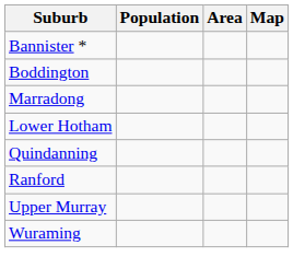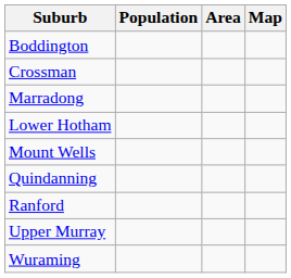- row: Bannister *
+ row: Crossman
+ row: Mount Wells
